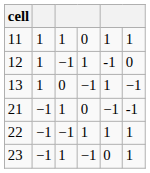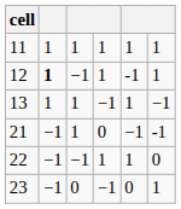11 | column 4: 0 -> 1
12 | column 2: normal -> bold
12 | column 6: 0 -> 1
13 | column 3: 0 -> 1
22 | column 6: 1 -> 0
23 | column 3: 1 -> 0
